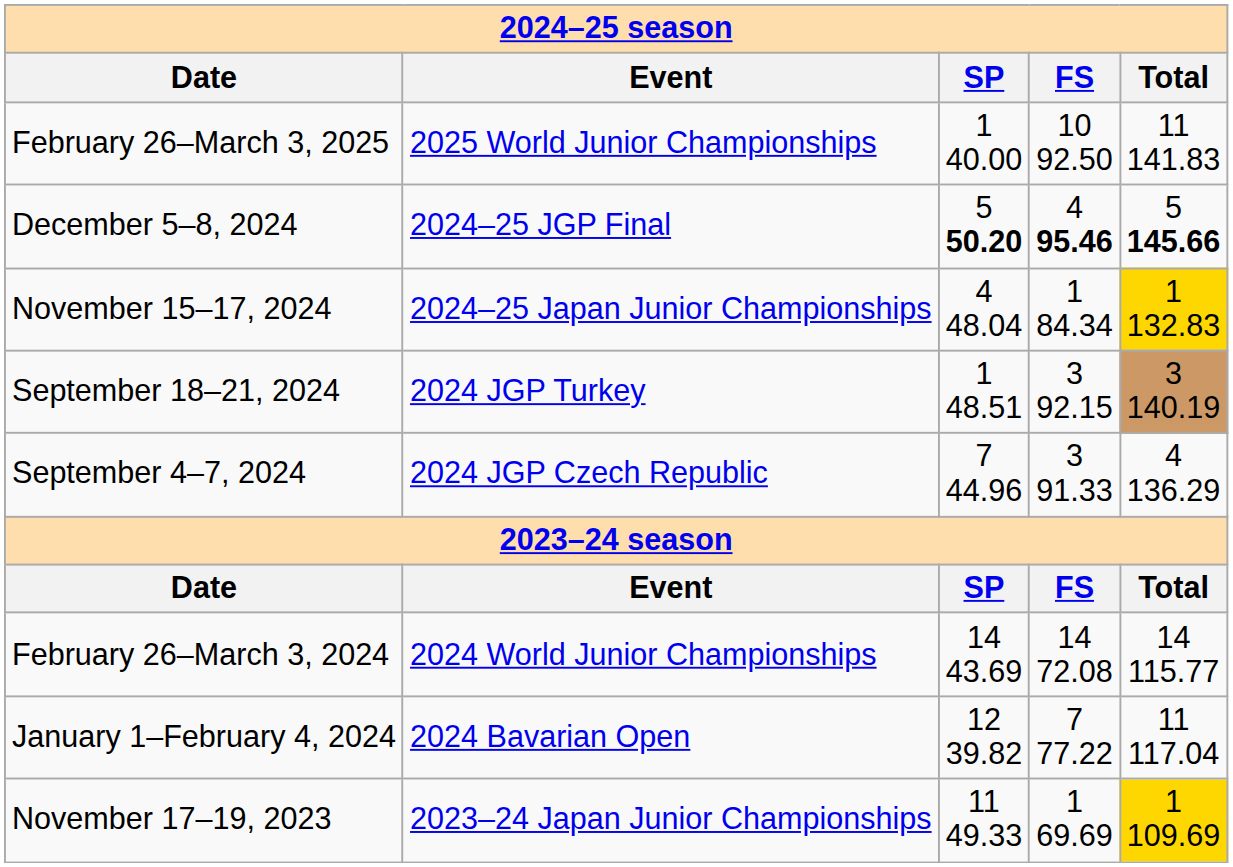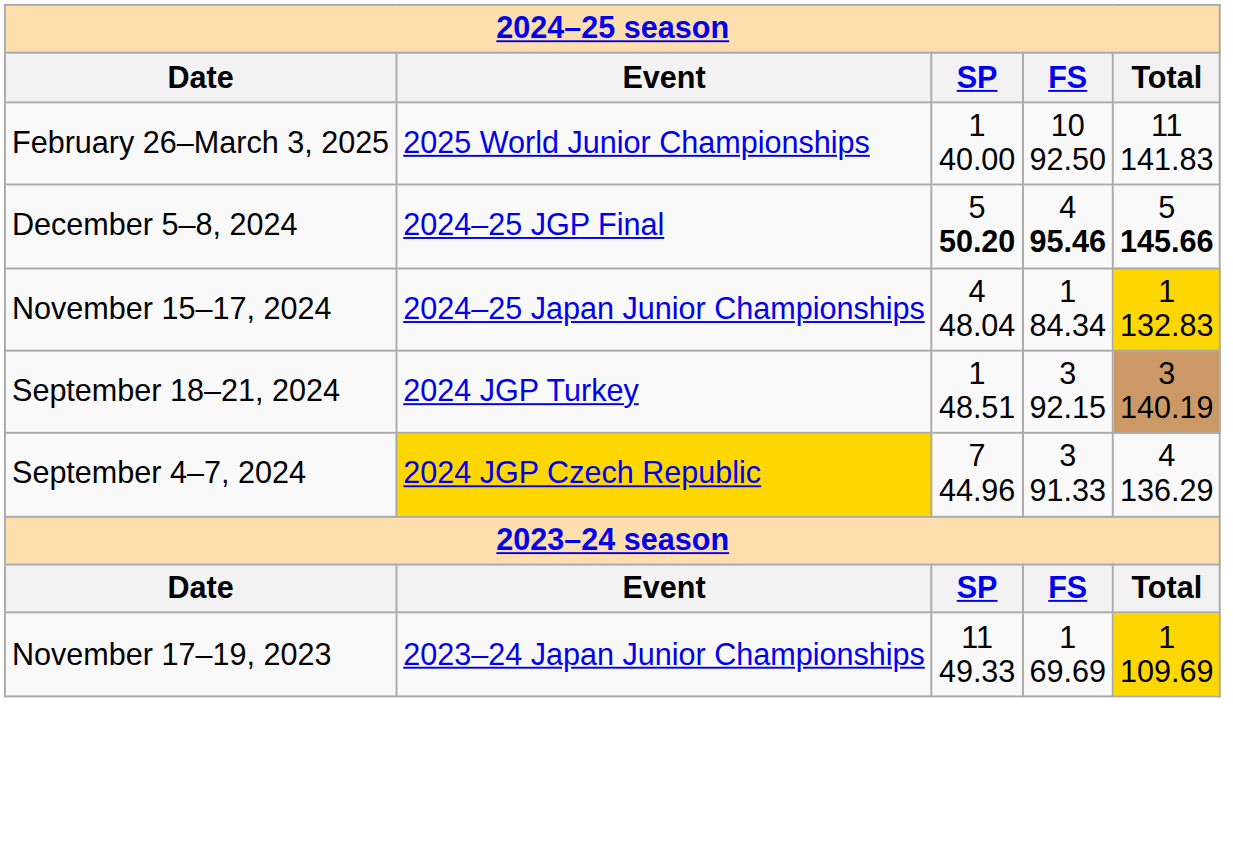September 4–7, 2024 | Event: no background -> gold background
- row: February 26–March 3, 2024 | 2024 World Junior Championships | 14 43.69 | 14 72.08 | 14 115.77
- row: January 1–February 4, 2024 | 2024 Bavarian Open | 12 39.82 | 7 77.22 | 11 117.04
